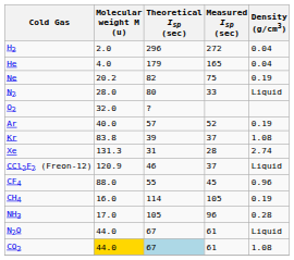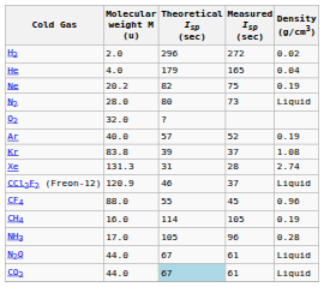H2 | Density (g/cm3): 0.04 -> 0.02
N2 | Measured Isp (sec): 33 -> 73
CO2 | Molecular weight M (u): gold background -> no background
CO2 | Density (g/cm3): 1.08 -> Liquid
